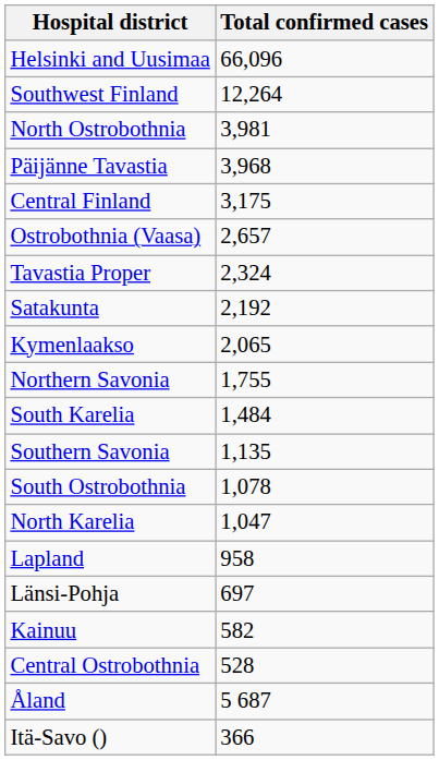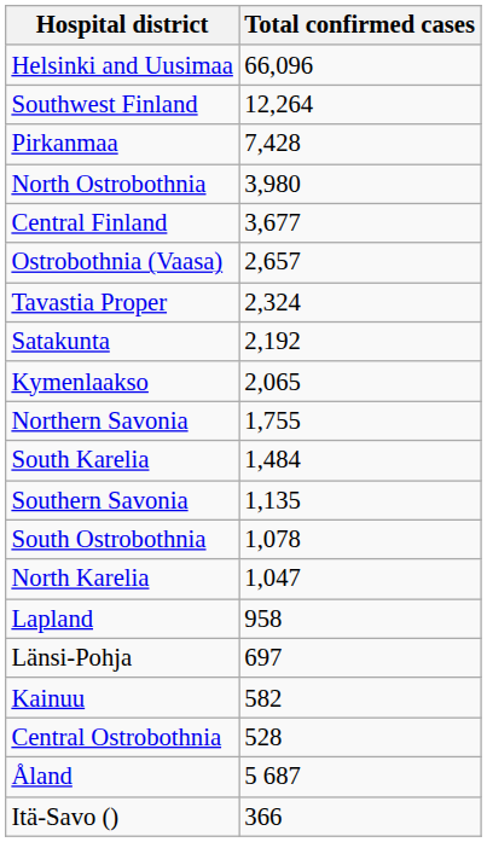+ row: Pirkanmaa | 7,428
North Ostrobothnia | Total confirmed cases: 3,981 -> 3,980
- row: Päijänne Tavastia | 3,968
Central Finland | Total confirmed cases: 3,175 -> 3,677
